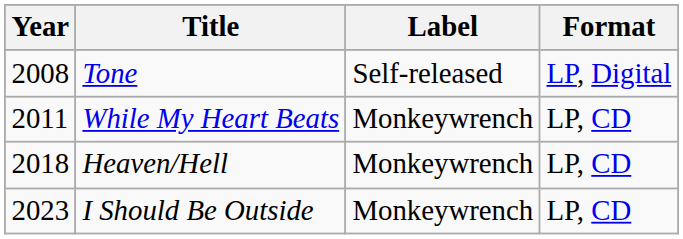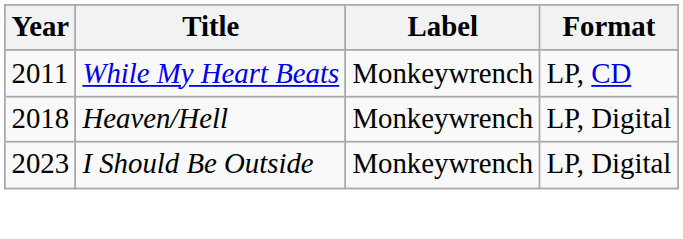- row: 2008 | Tone | Self-released | LP, Digital
Heaven/Hell | Format: LP, CD -> LP, Digital
I Should Be Outside | Format: LP, CD -> LP, Digital
